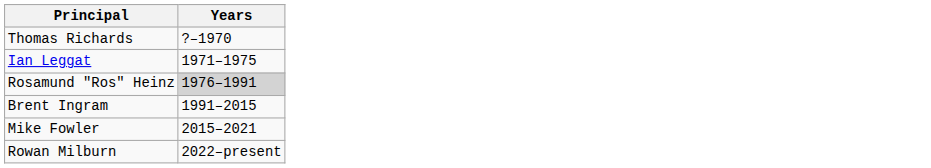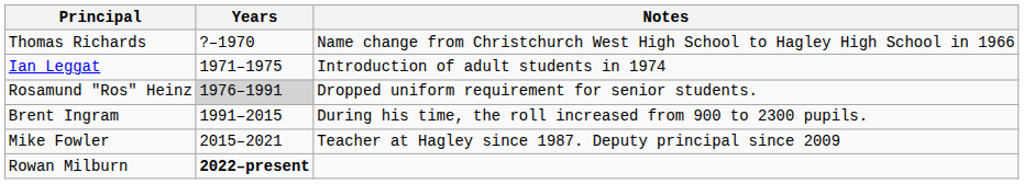+ column: Notes | Name change from Christchurch West High School to Hagley High School in 1966 | Introduction of adult students in 1974 | Dropped uniform requirement for senior students. | During his time, the roll increased from 900 to 2300 pupils. | Teacher at Hagley since 1987. Deputy principal since 2009
Rowan Milburn | Years: normal -> bold
